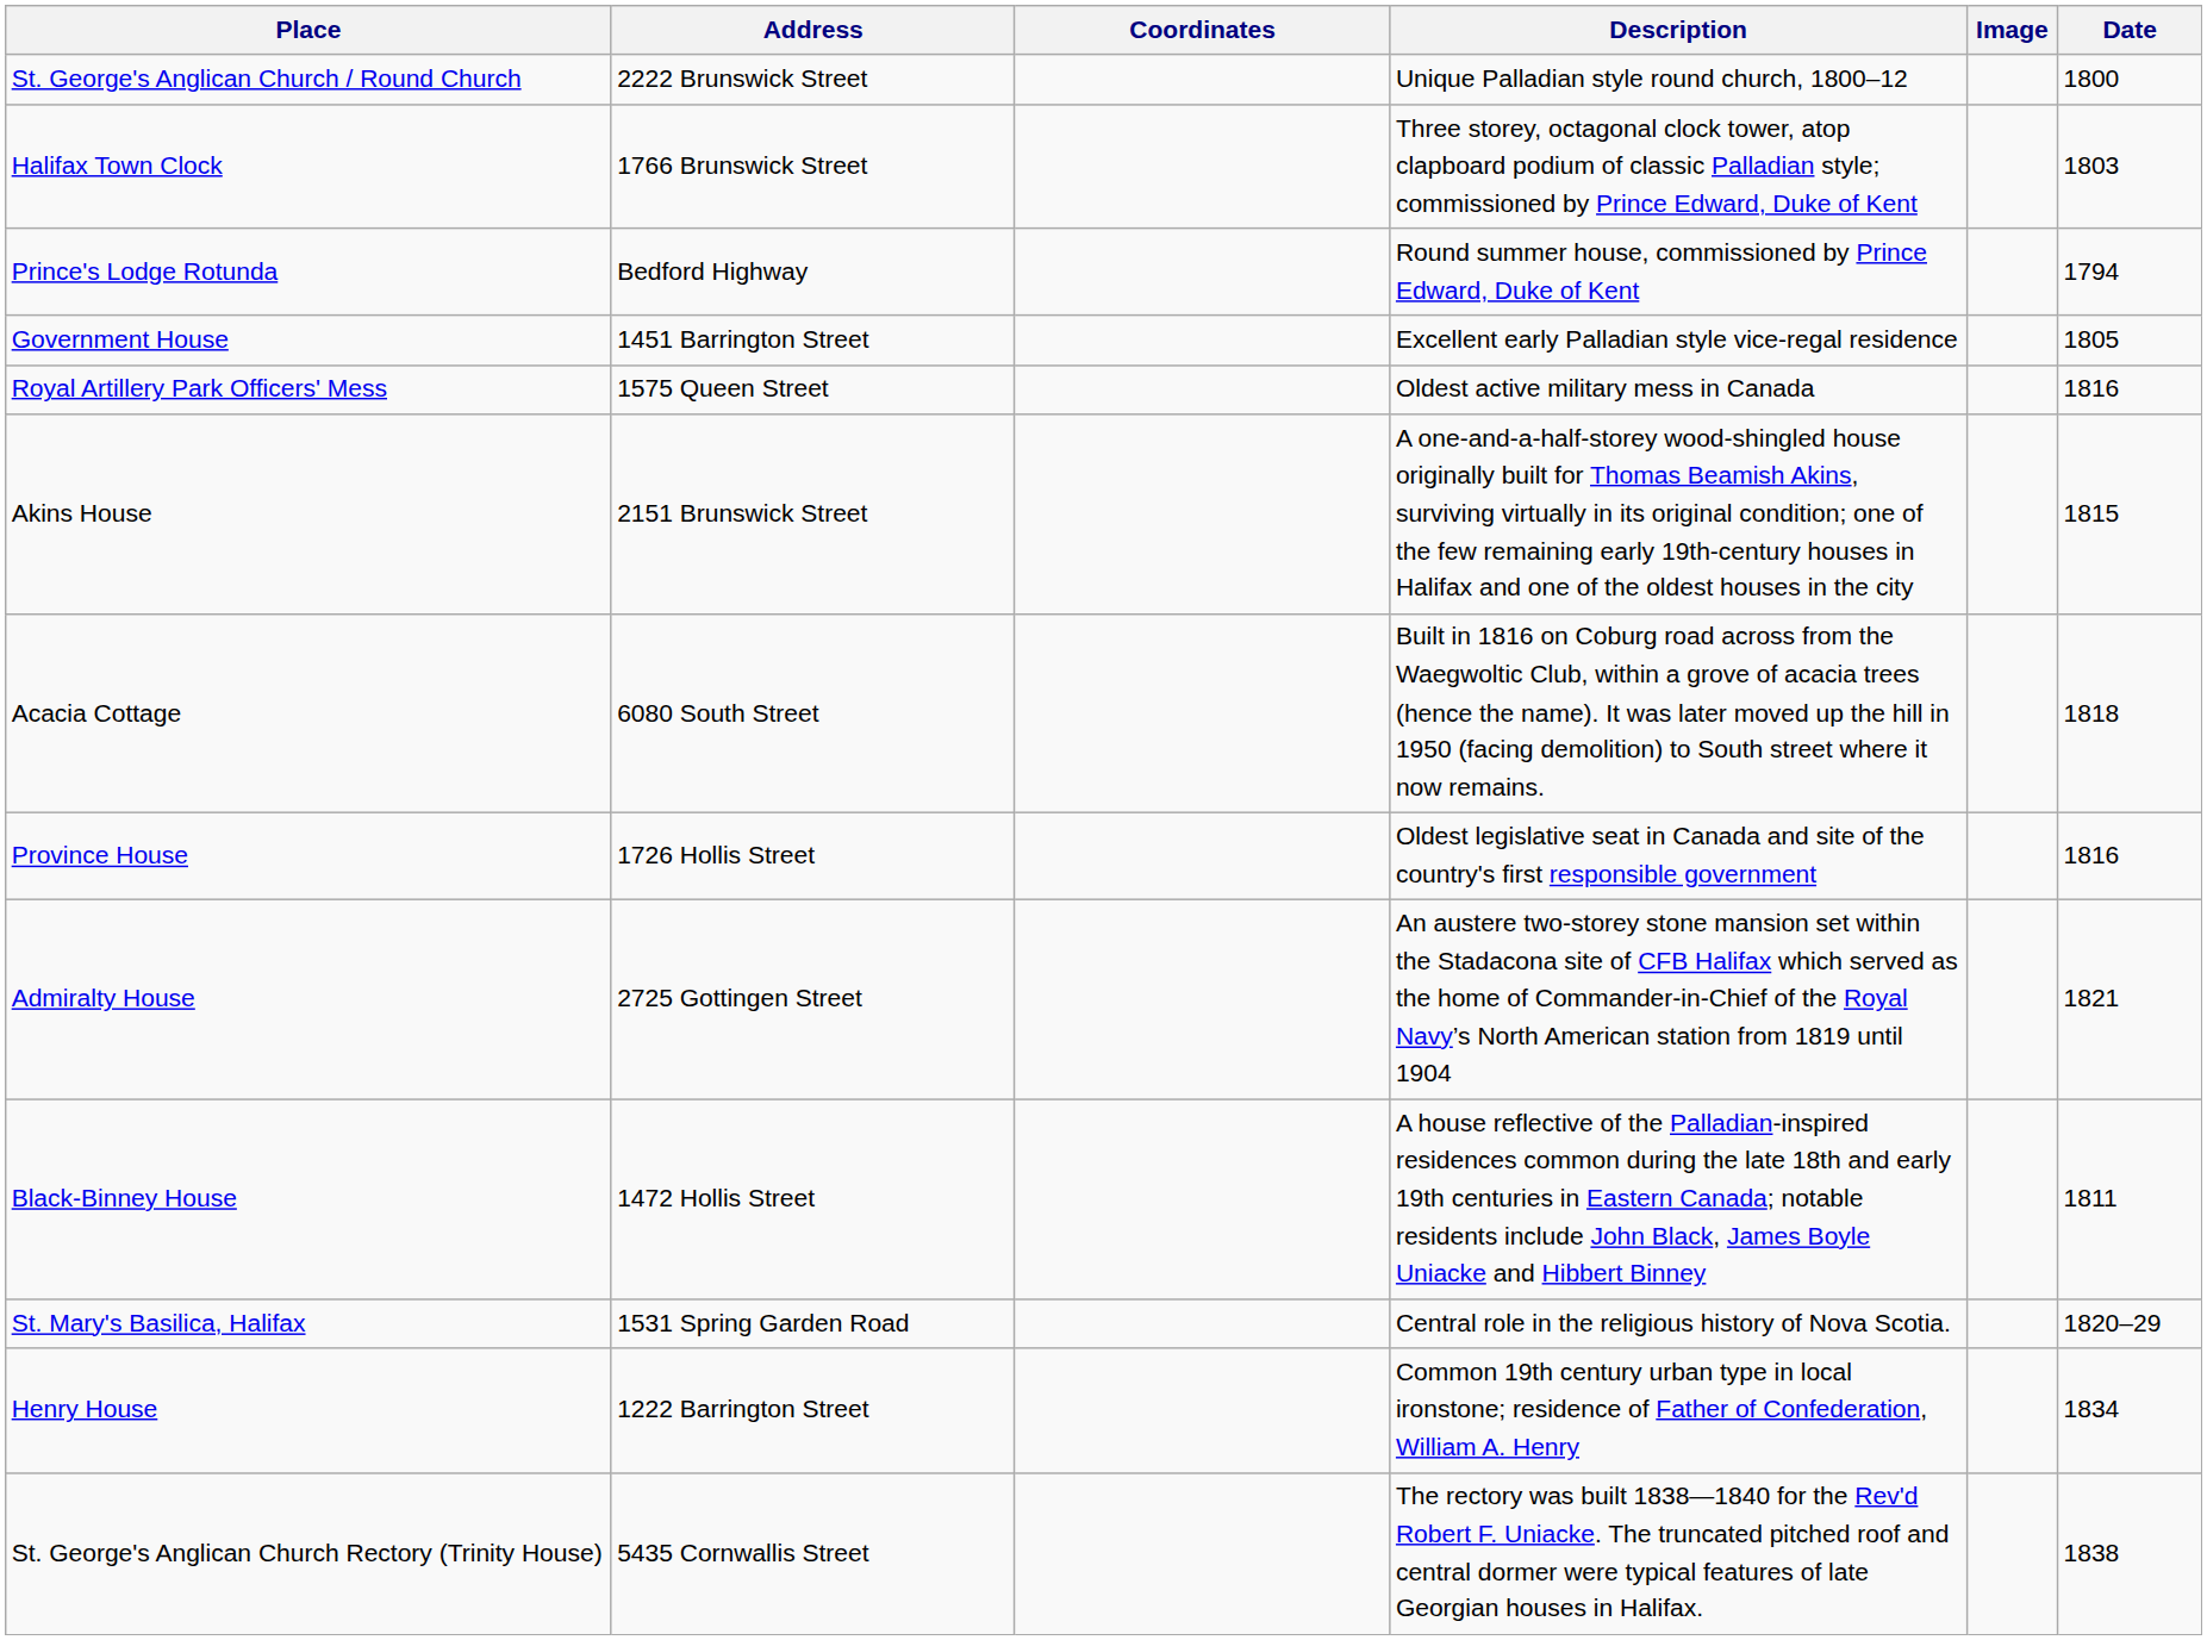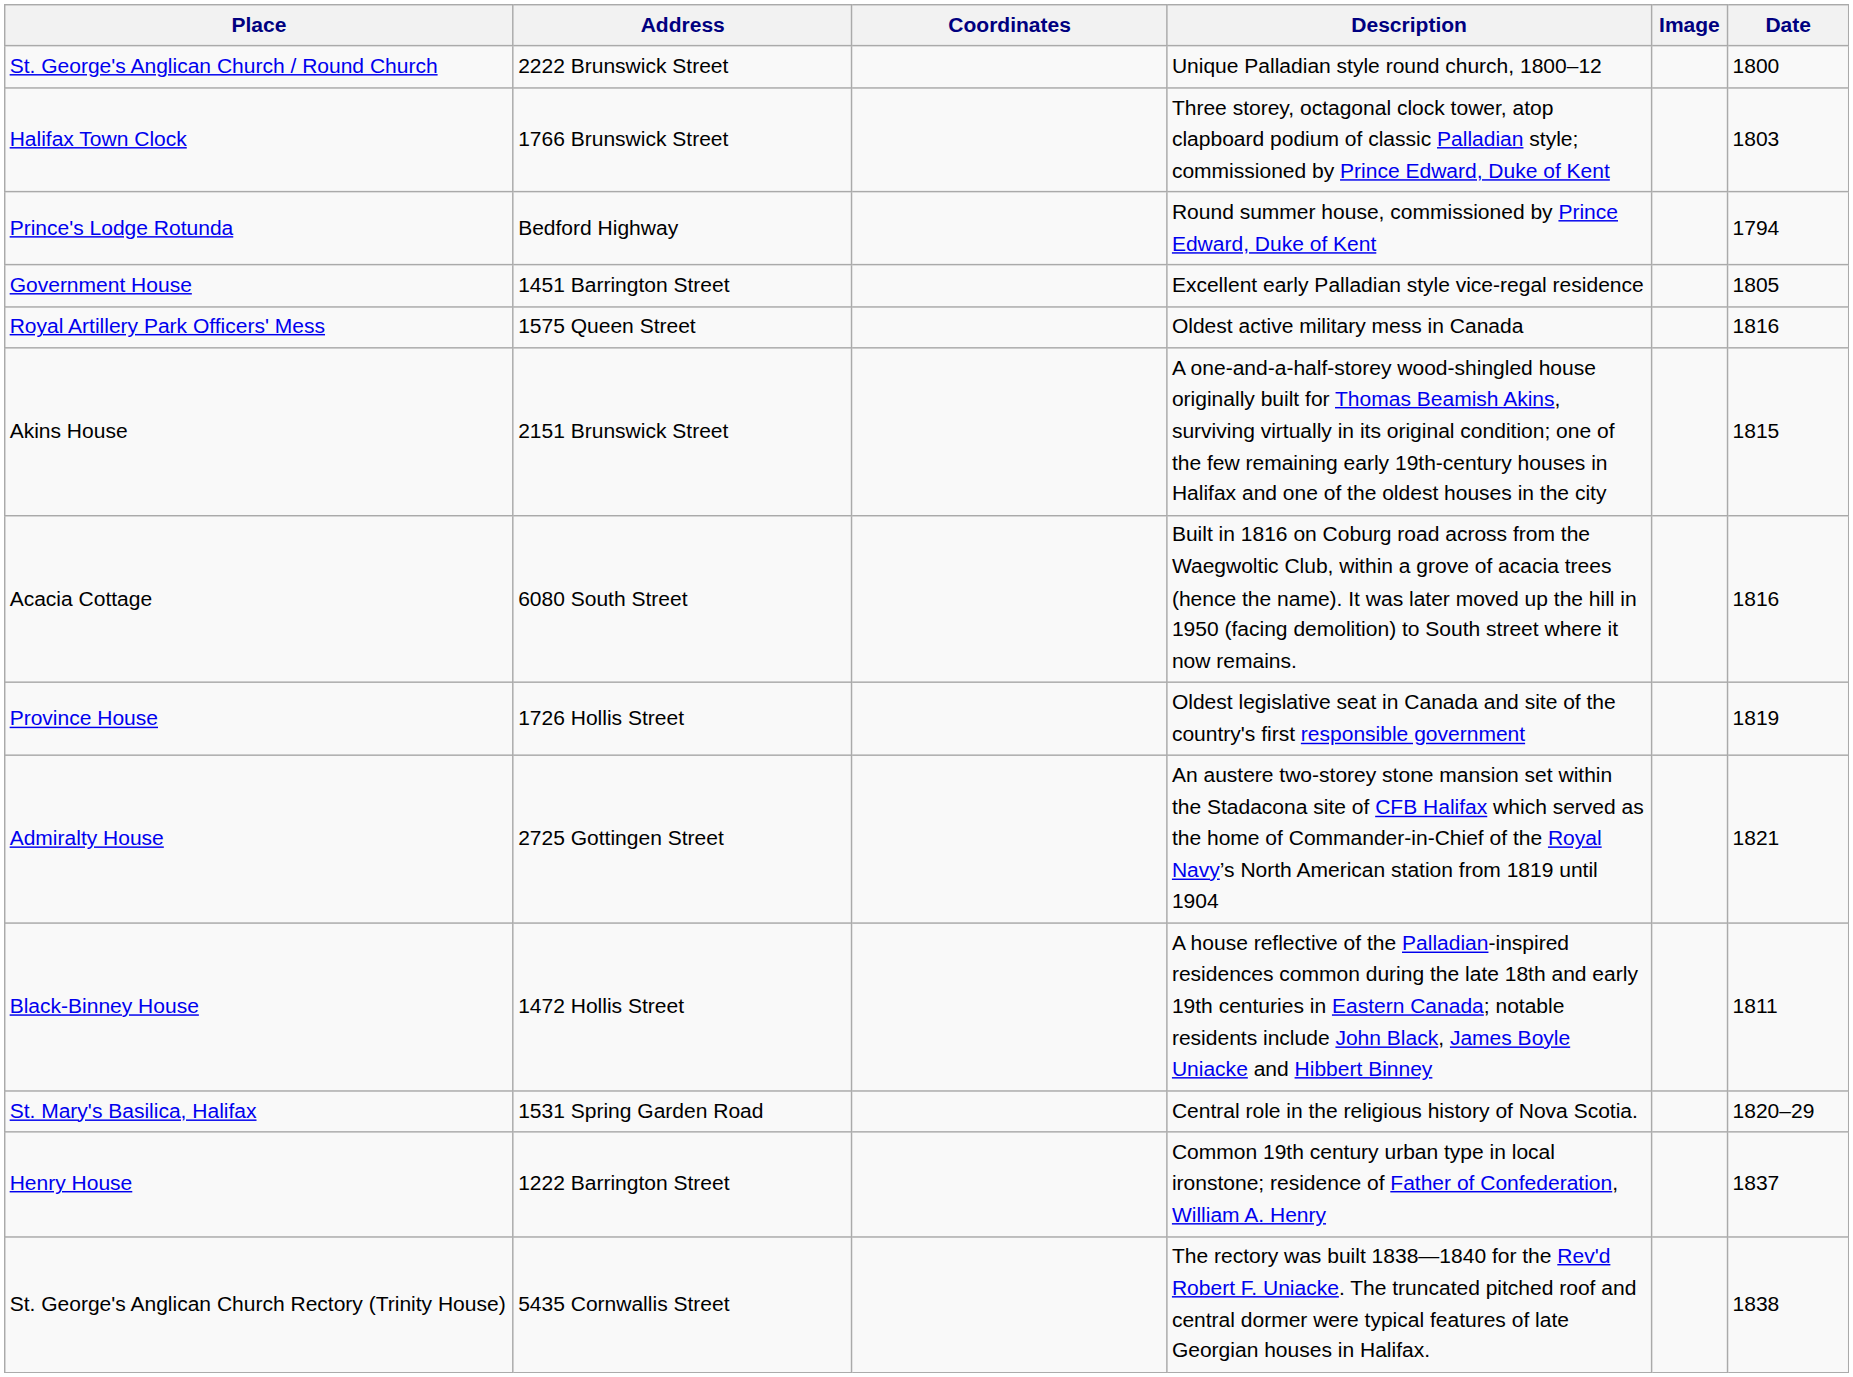Acacia Cottage | Date: 1818 -> 1816
Province House | Date: 1816 -> 1819
Henry House | Date: 1834 -> 1837
